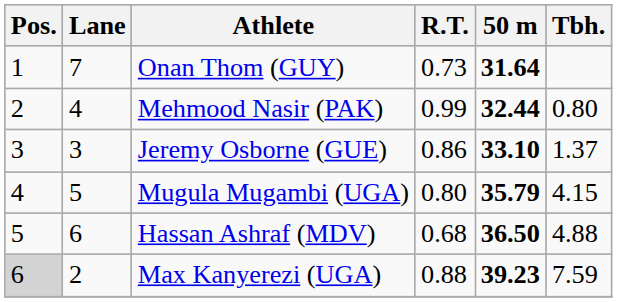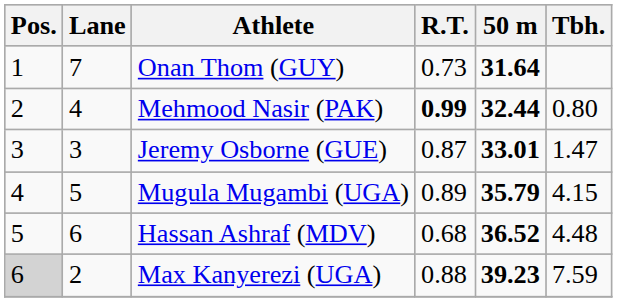Mehmood Nasir (PAK) | R.T.: normal -> bold
Jeremy Osborne (GUE) | R.T.: 0.86 -> 0.87
Jeremy Osborne (GUE) | 50 m: 33.10 -> 33.01
Jeremy Osborne (GUE) | Tbh.: 1.37 -> 1.47
Mugula Mugambi (UGA) | R.T.: 0.80 -> 0.89
Hassan Ashraf (MDV) | 50 m: 36.50 -> 36.52
Hassan Ashraf (MDV) | Tbh.: 4.88 -> 4.48
